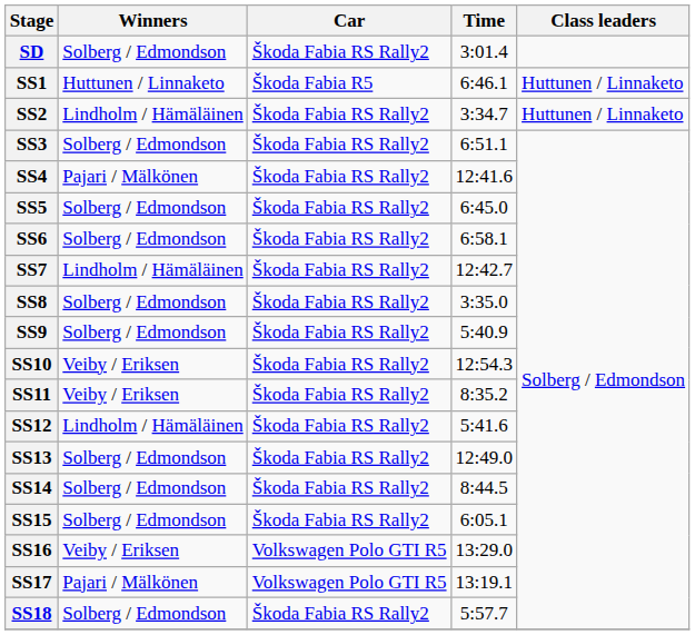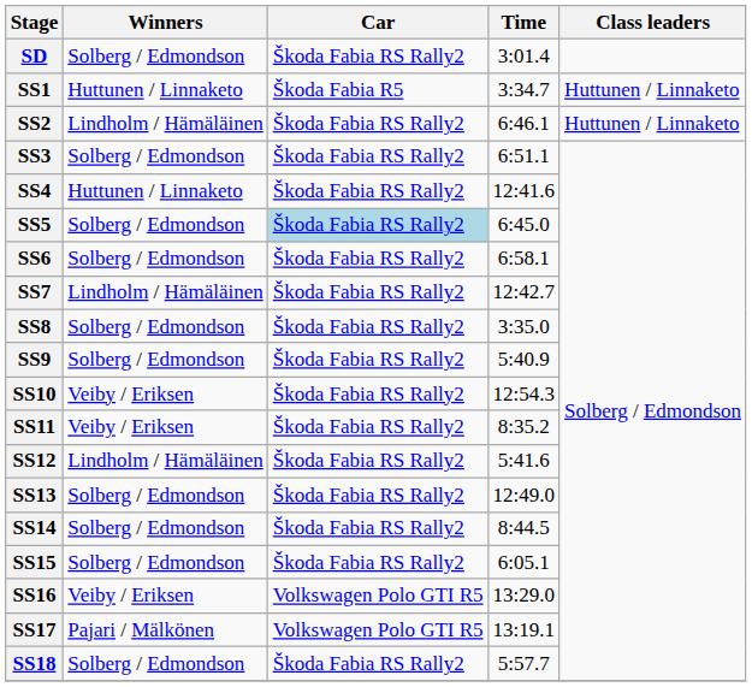SS1 | Time: 6:46.1 -> 3:34.7
SS2 | Time: 3:34.7 -> 6:46.1
SS4 | Winners: Pajari / Mälkönen -> Huttunen / Linnaketo
SS5 | Car: no background -> lightblue background
